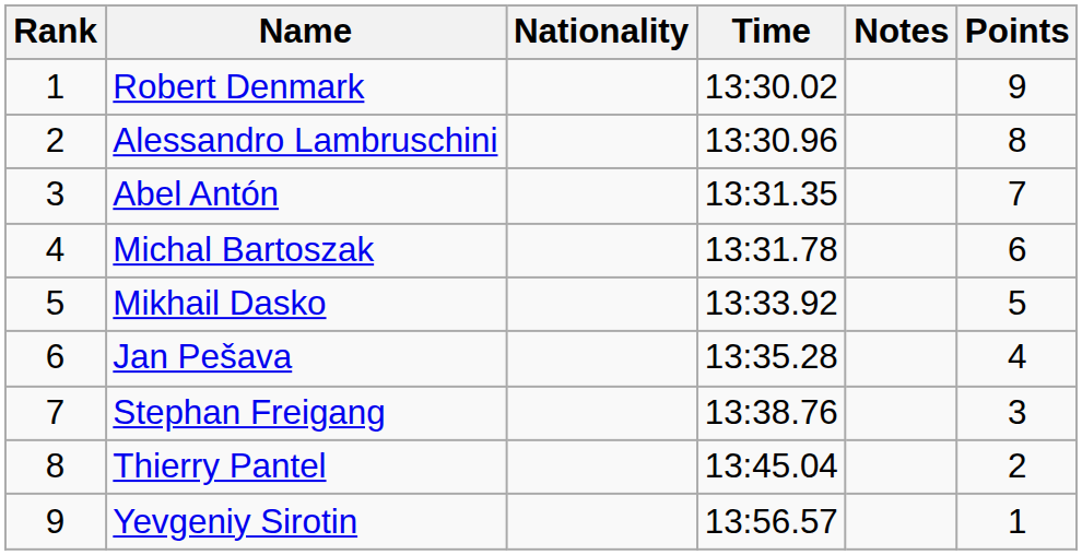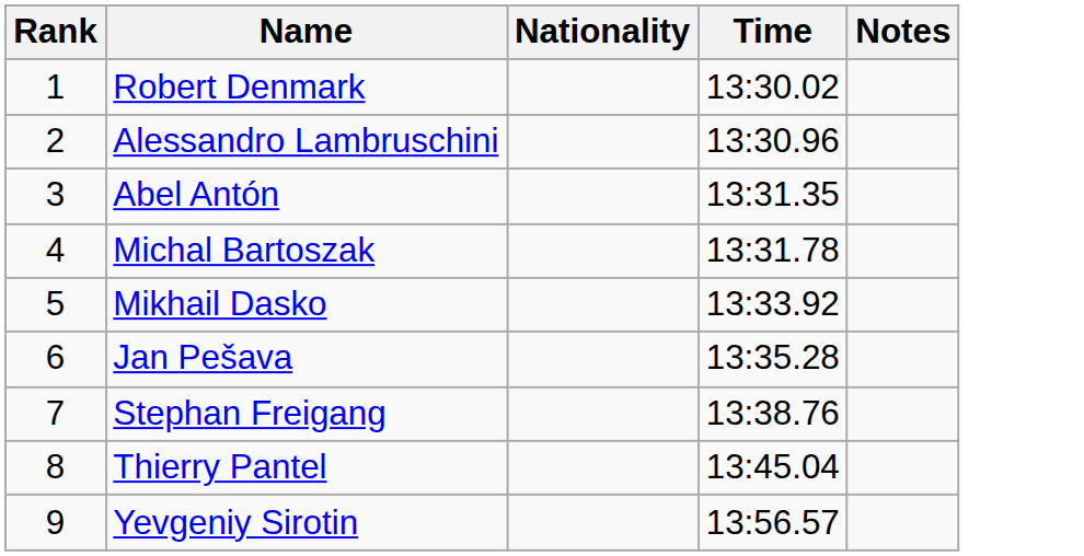- column: Points | 9 | 8 | 7 | 6 | 5 | 4 | 3 | 2 | 1
